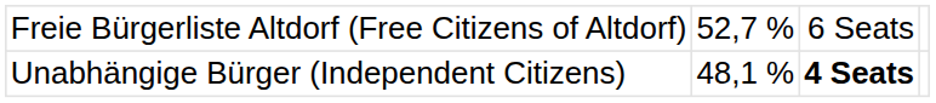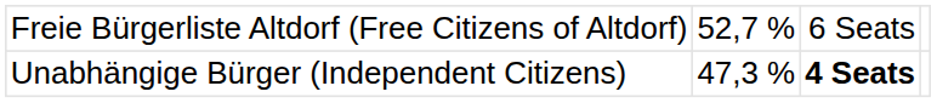Unabhängige Bürger (Independent Citizens) | column 2: 48,1 % -> 47,3 %
